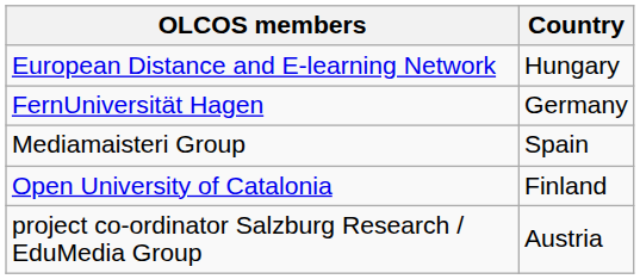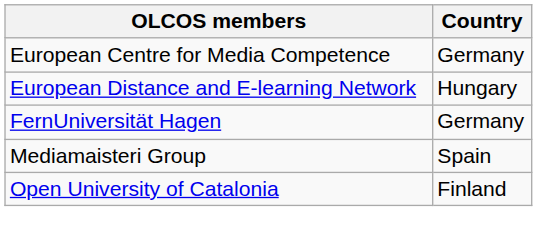+ row: European Centre for Media Competence | Germany
- row: project co-ordinator Salzburg Research / EduMedia Group | Austria
